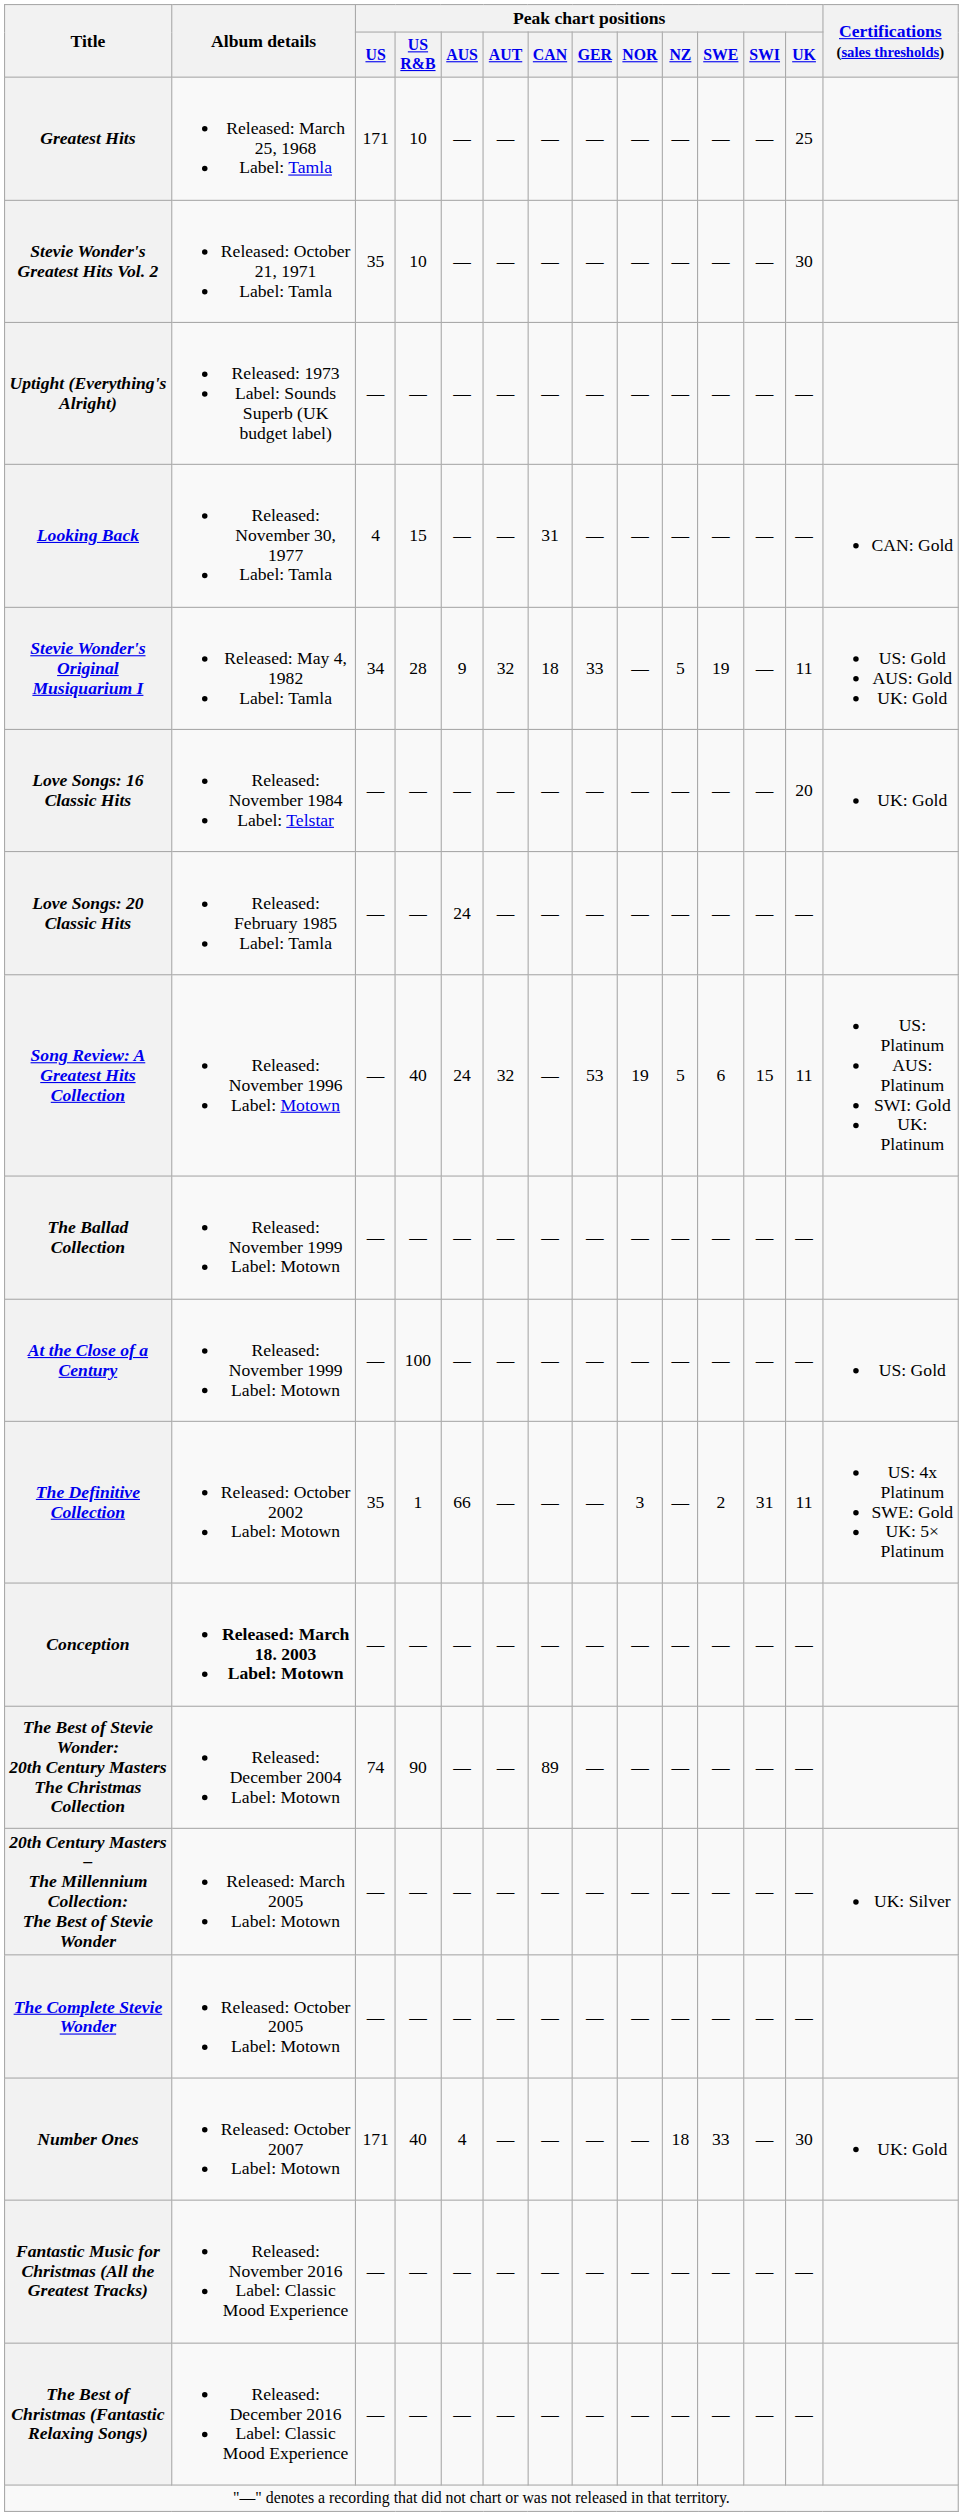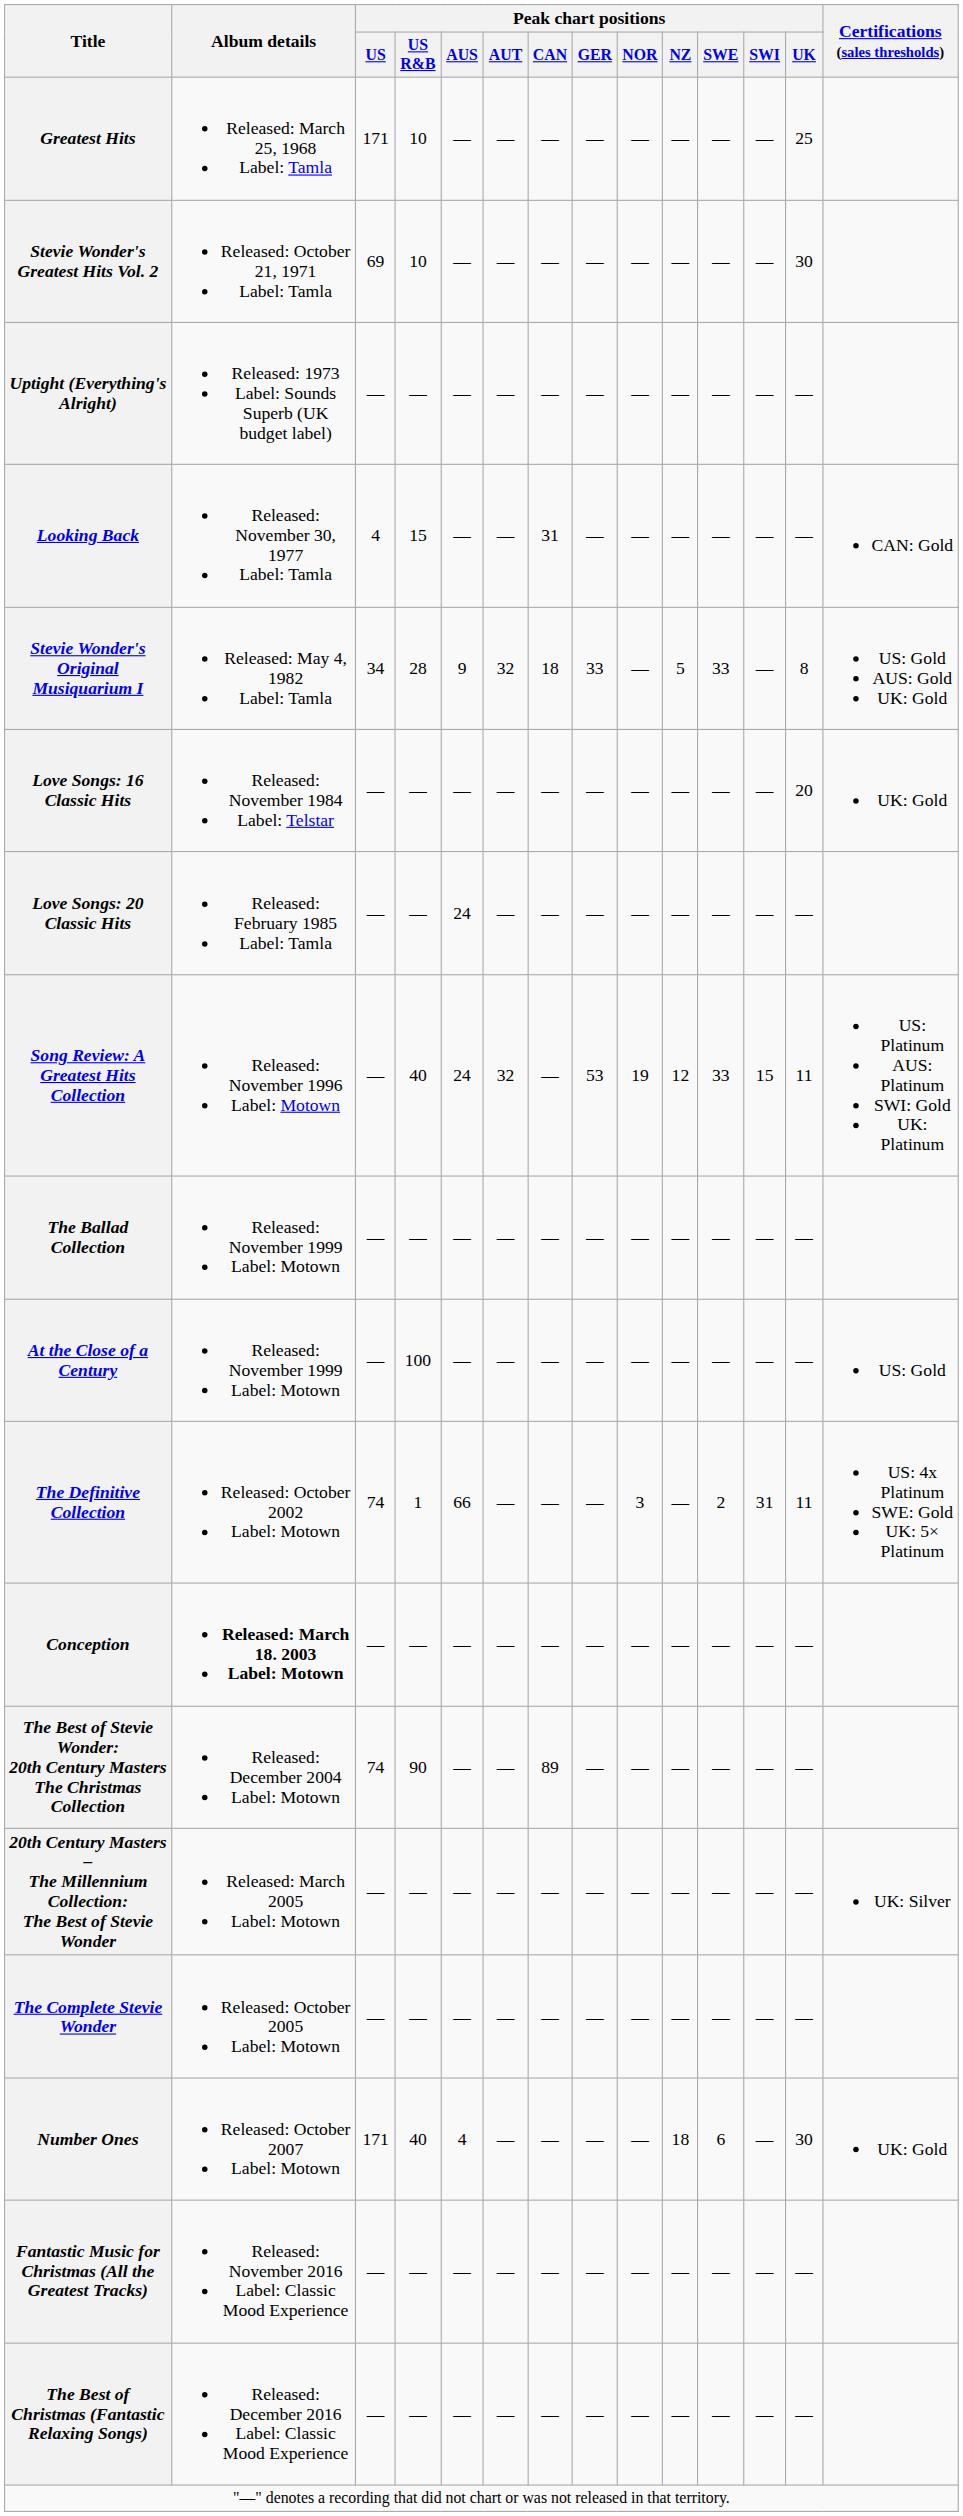Stevie Wonder's Greatest Hits Vol. 2 | Peak chart positions / US: 35 -> 69
Stevie Wonder's Original Musiquarium I | Peak chart positions / SWE: 19 -> 33
Stevie Wonder's Original Musiquarium I | Peak chart positions / UK: 11 -> 8
Song Review: A Greatest Hits Collection | Peak chart positions / NZ: 5 -> 12
Song Review: A Greatest Hits Collection | Peak chart positions / SWE: 6 -> 33
The Definitive Collection | Peak chart positions / US: 35 -> 74
Number Ones | Peak chart positions / SWE: 33 -> 6
